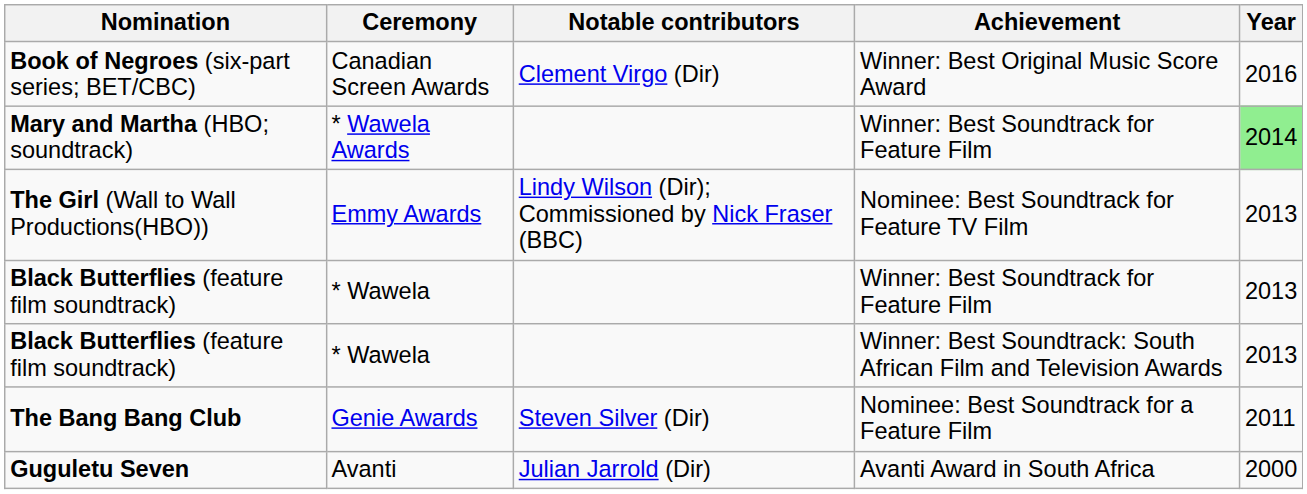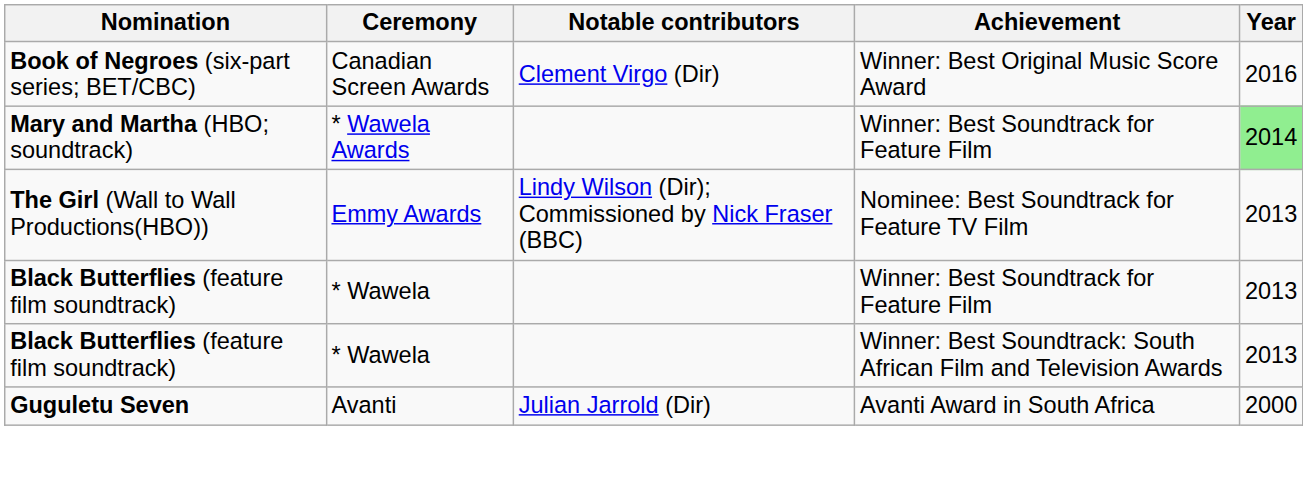- row: The Bang Bang Club | Genie Awards | Steven Silver (Dir) | Nominee: Best Soundtrack for a Feature Film | 2011
